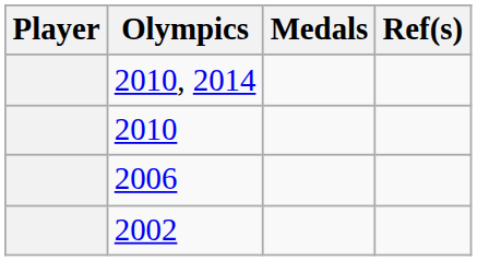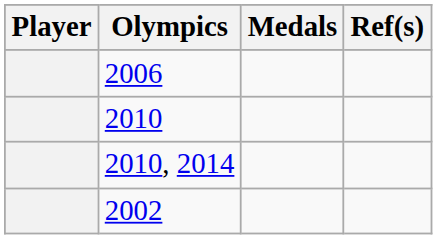rows swapped: 2006 <-> 2010, 2014
